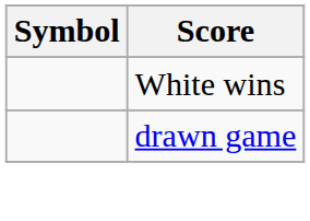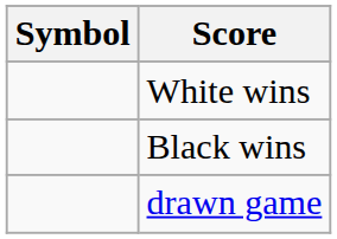+ row: Black wins
